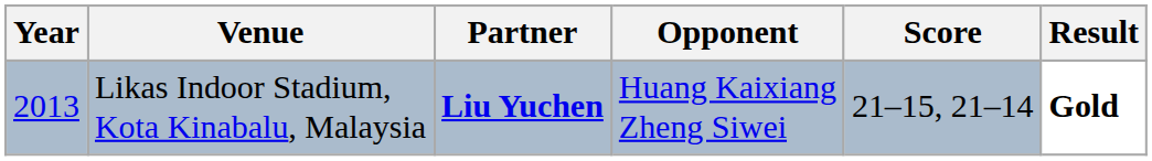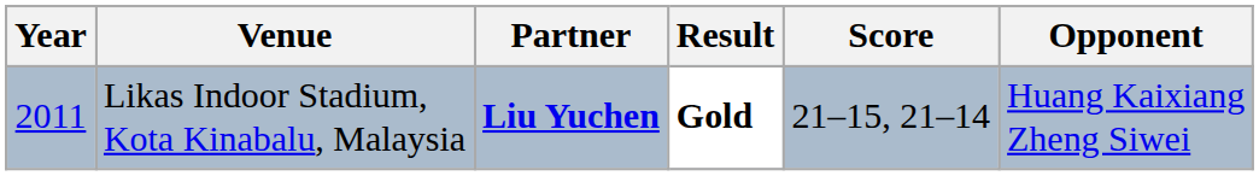columns swapped: Opponent <-> Result
Likas Indoor Stadium, Kota Kinabalu, Malaysia | Year: 2013 -> 2011
